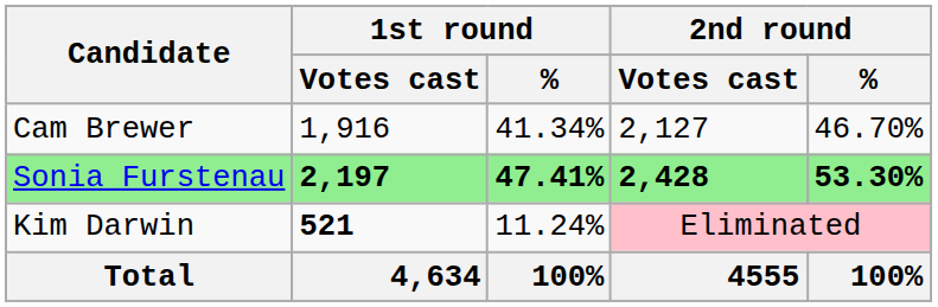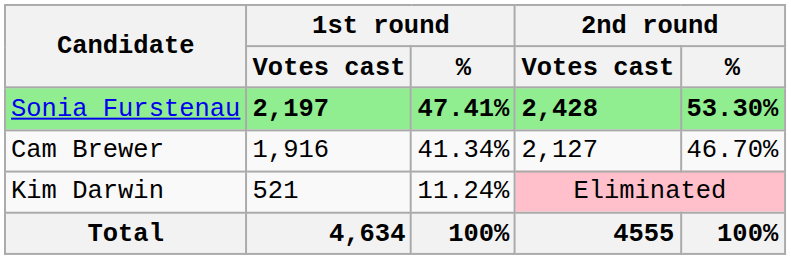rows swapped: Sonia Furstenau <-> Cam Brewer
Kim Darwin | 1st round / Votes cast: bold -> normal
